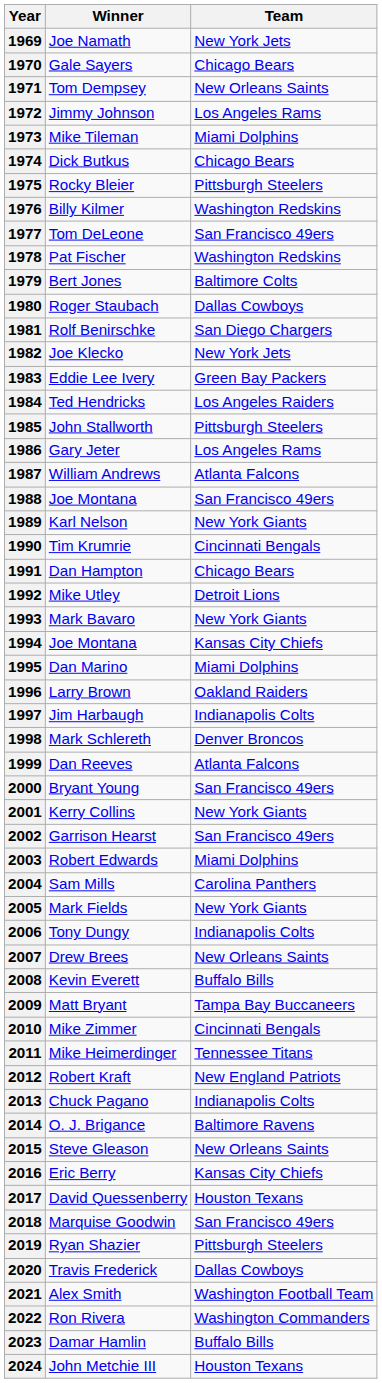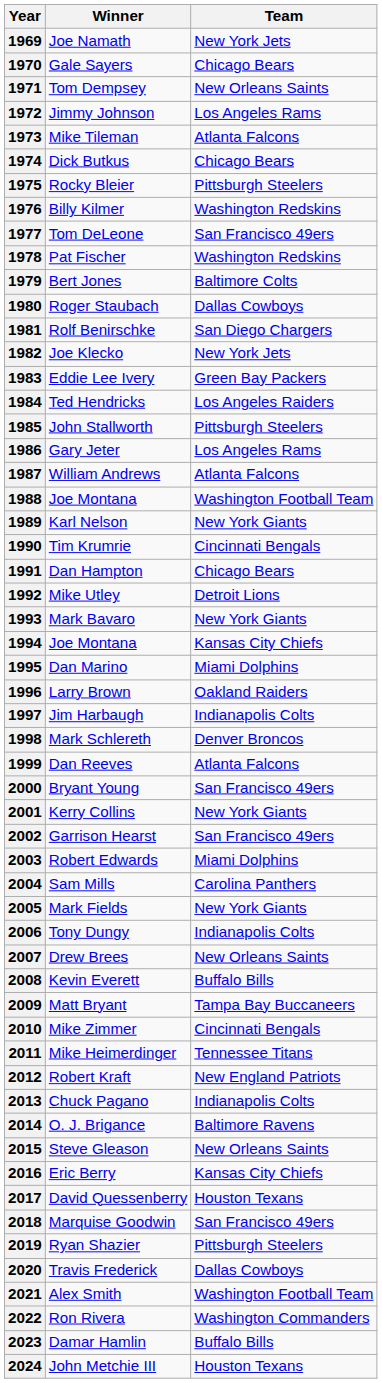1973 | Team: Miami Dolphins -> Atlanta Falcons
1988 | Team: San Francisco 49ers -> Washington Football Team
